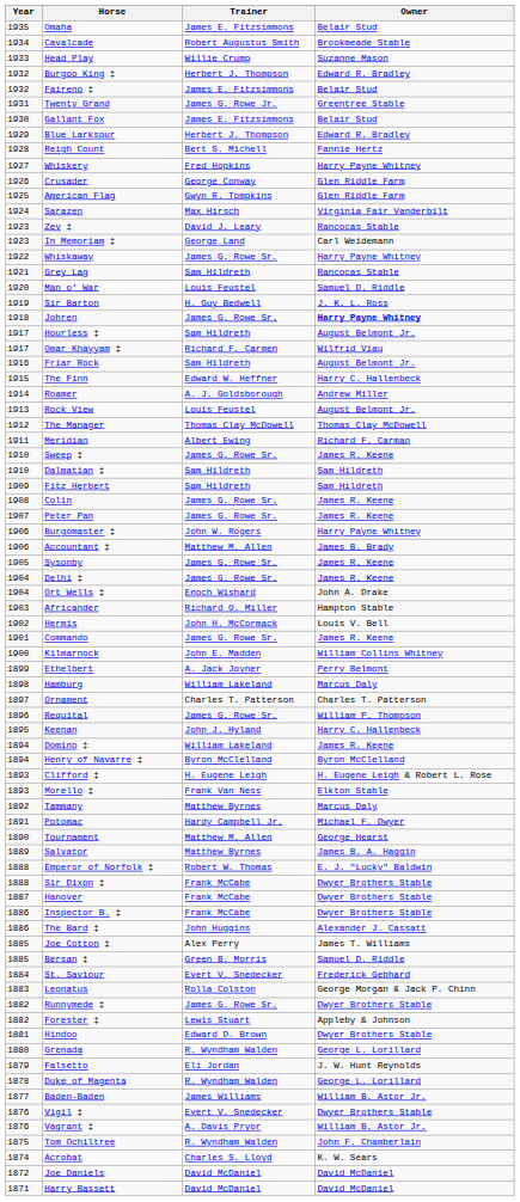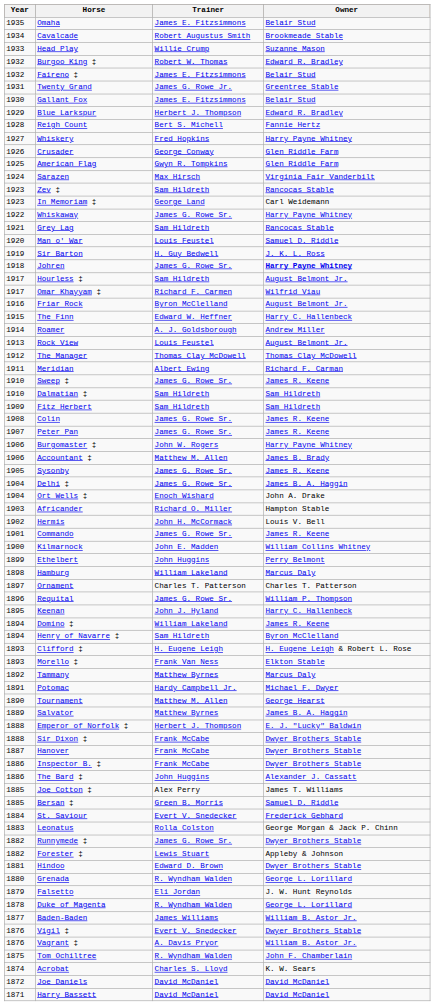Burgoo King ‡ | Trainer: Herbert J. Thompson -> Robert W. Thomas
Zev ‡ | Trainer: David J. Leary -> Sam Hildreth
Friar Rock | Trainer: Sam Hildreth -> Byron McClelland
Delhi ‡ | Owner: James R. Keene -> James B. A. Haggin
Ethelbert | Trainer: A. Jack Joyner -> John Huggins
Henry of Navarre ‡ | Trainer: Byron McClelland -> Sam Hildreth
Emperor of Norfolk ‡ | Trainer: Robert W. Thomas -> Herbert J. Thompson
